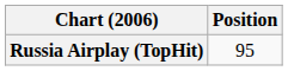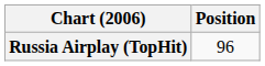Russia Airplay (TopHit) | Position: 95 -> 96
